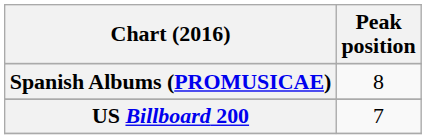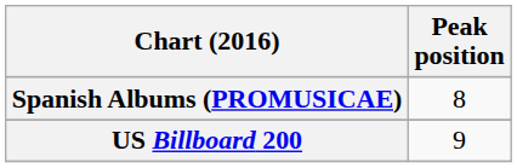US Billboard 200 | Peak position: 7 -> 9
